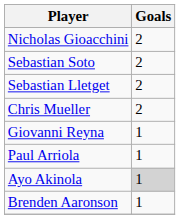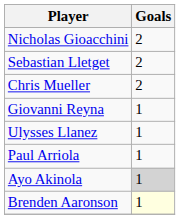- row: Sebastian Soto | 2
+ row: Ulysses Llanez | 1
Brenden Aaronson | Goals: no background -> lightyellow background
